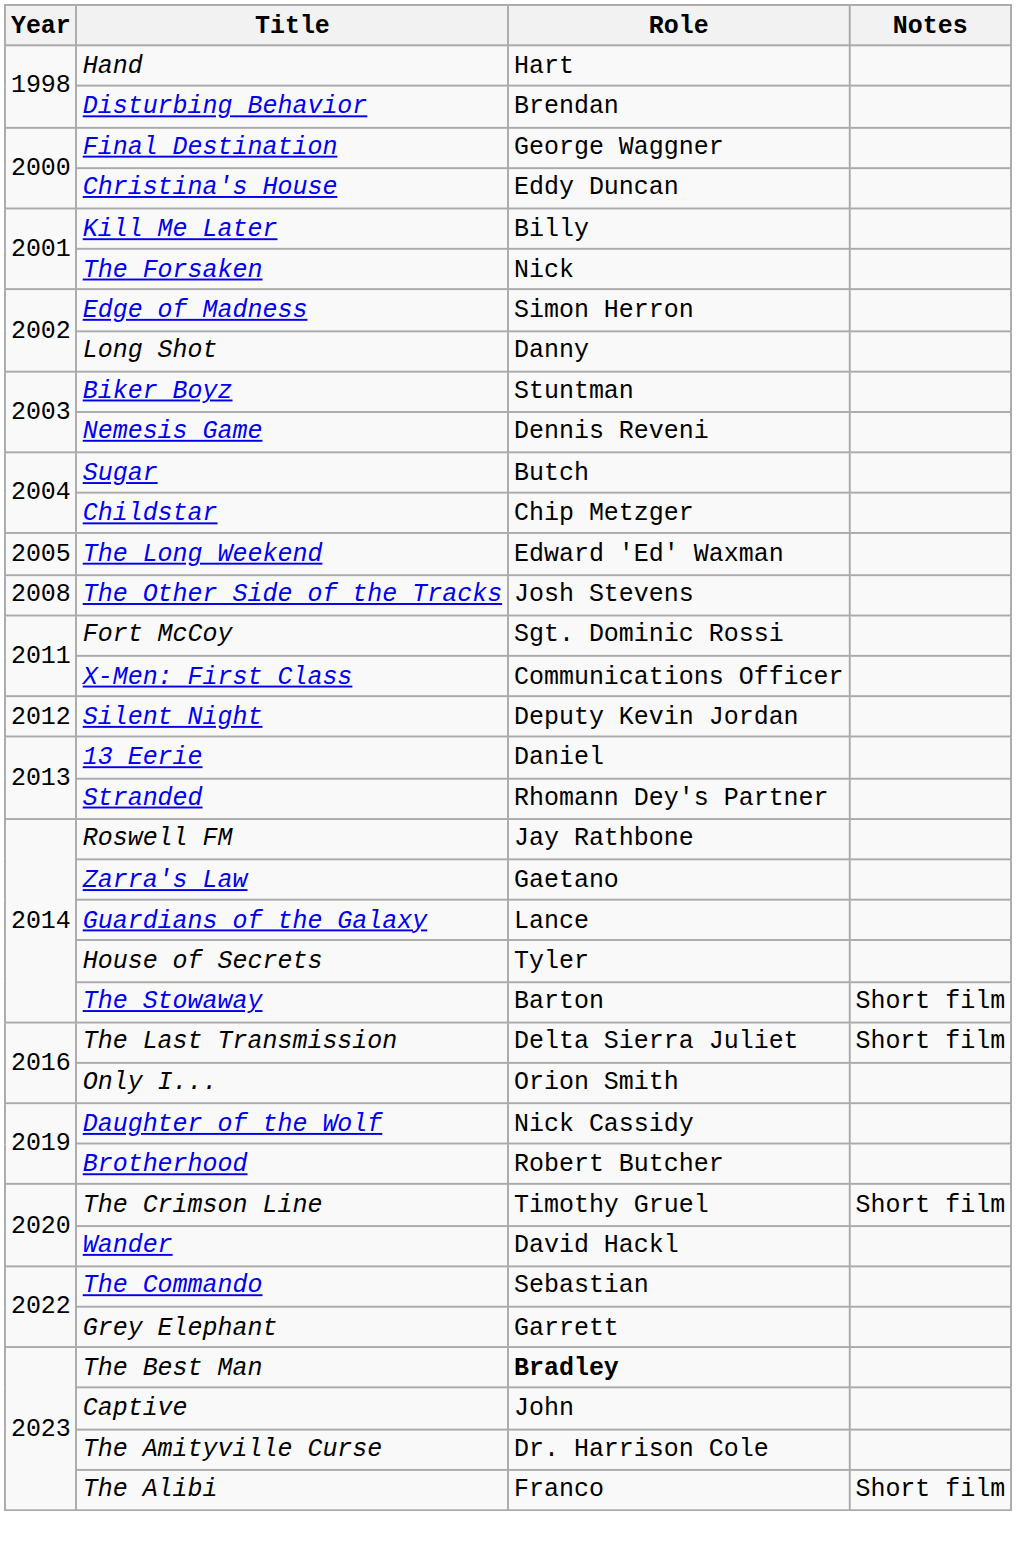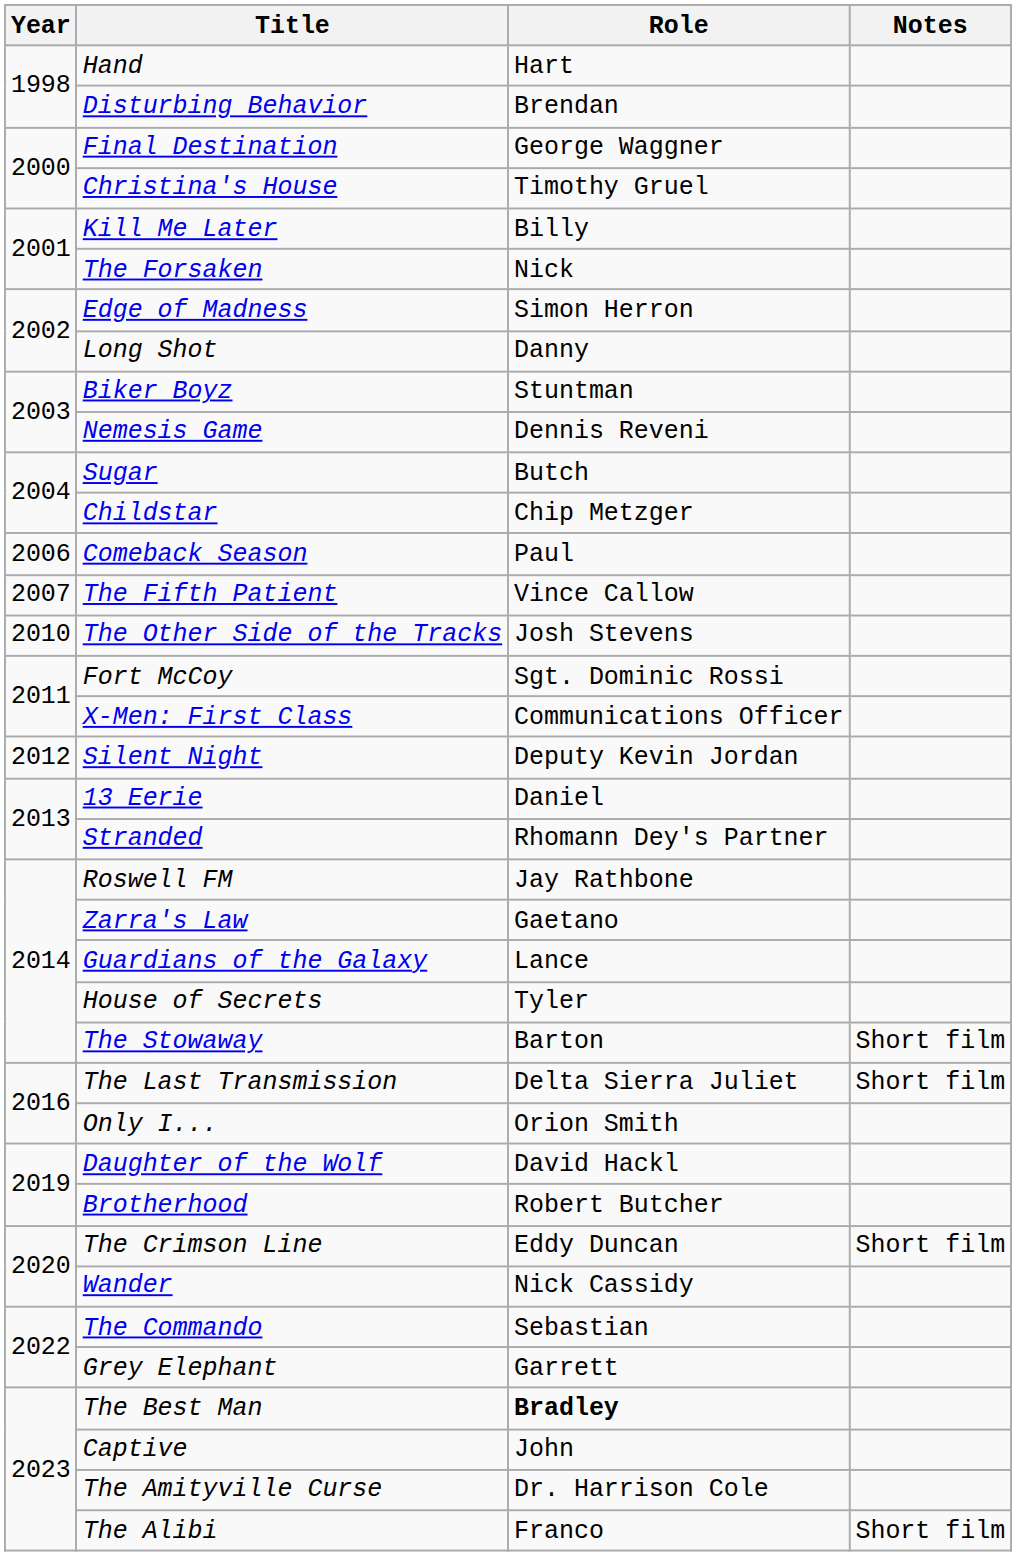Christina's House | Role: Eddy Duncan -> Timothy Gruel
- row: 2005 | The Long Weekend | Edward 'Ed' Waxman
+ row: 2006 | Comeback Season | Paul
+ row: 2007 | The Fifth Patient | Vince Callow
The Other Side of the Tracks | Year: 2008 -> 2010
Daughter of the Wolf | Role: Nick Cassidy -> David Hackl
The Crimson Line | Role: Timothy Gruel -> Eddy Duncan
Wander | Role: David Hackl -> Nick Cassidy
